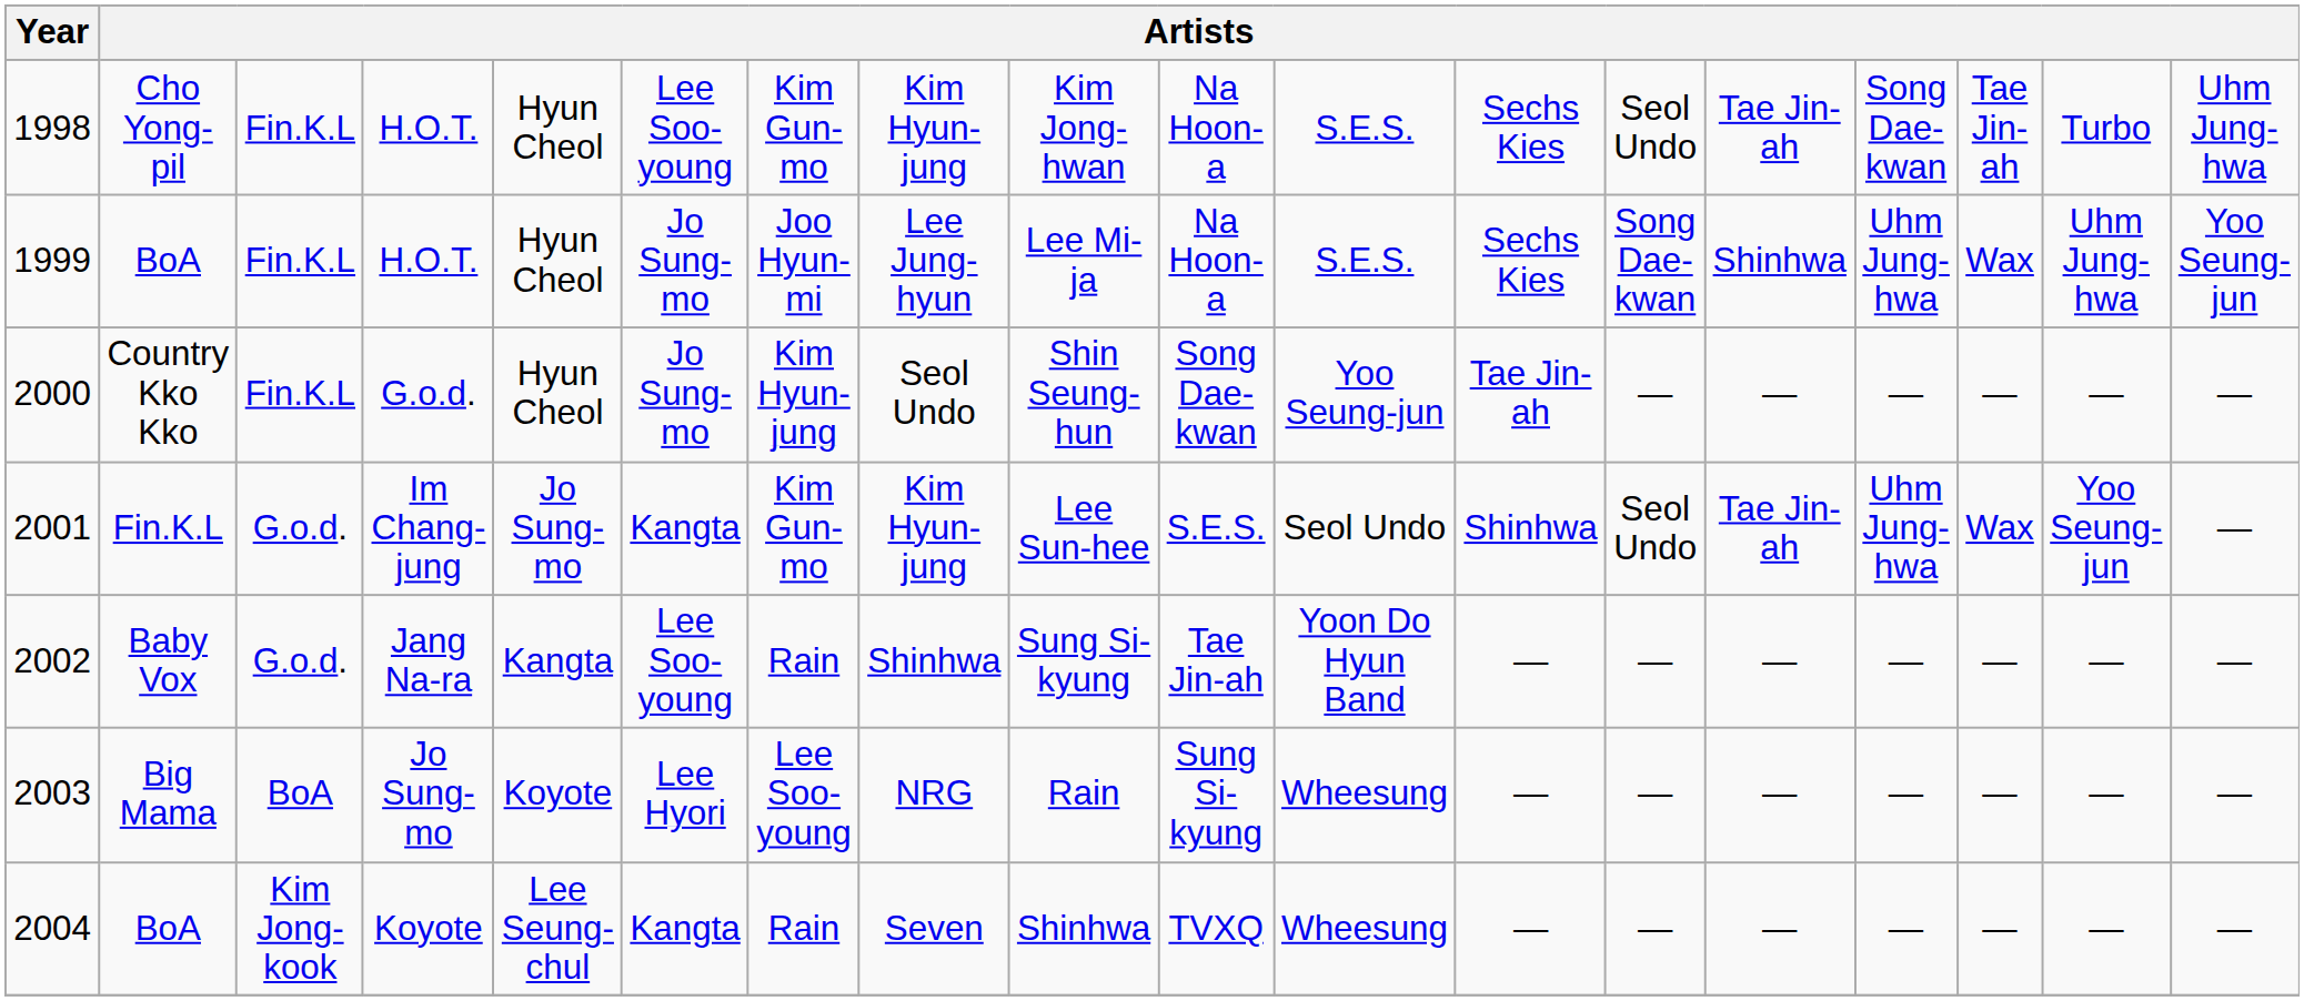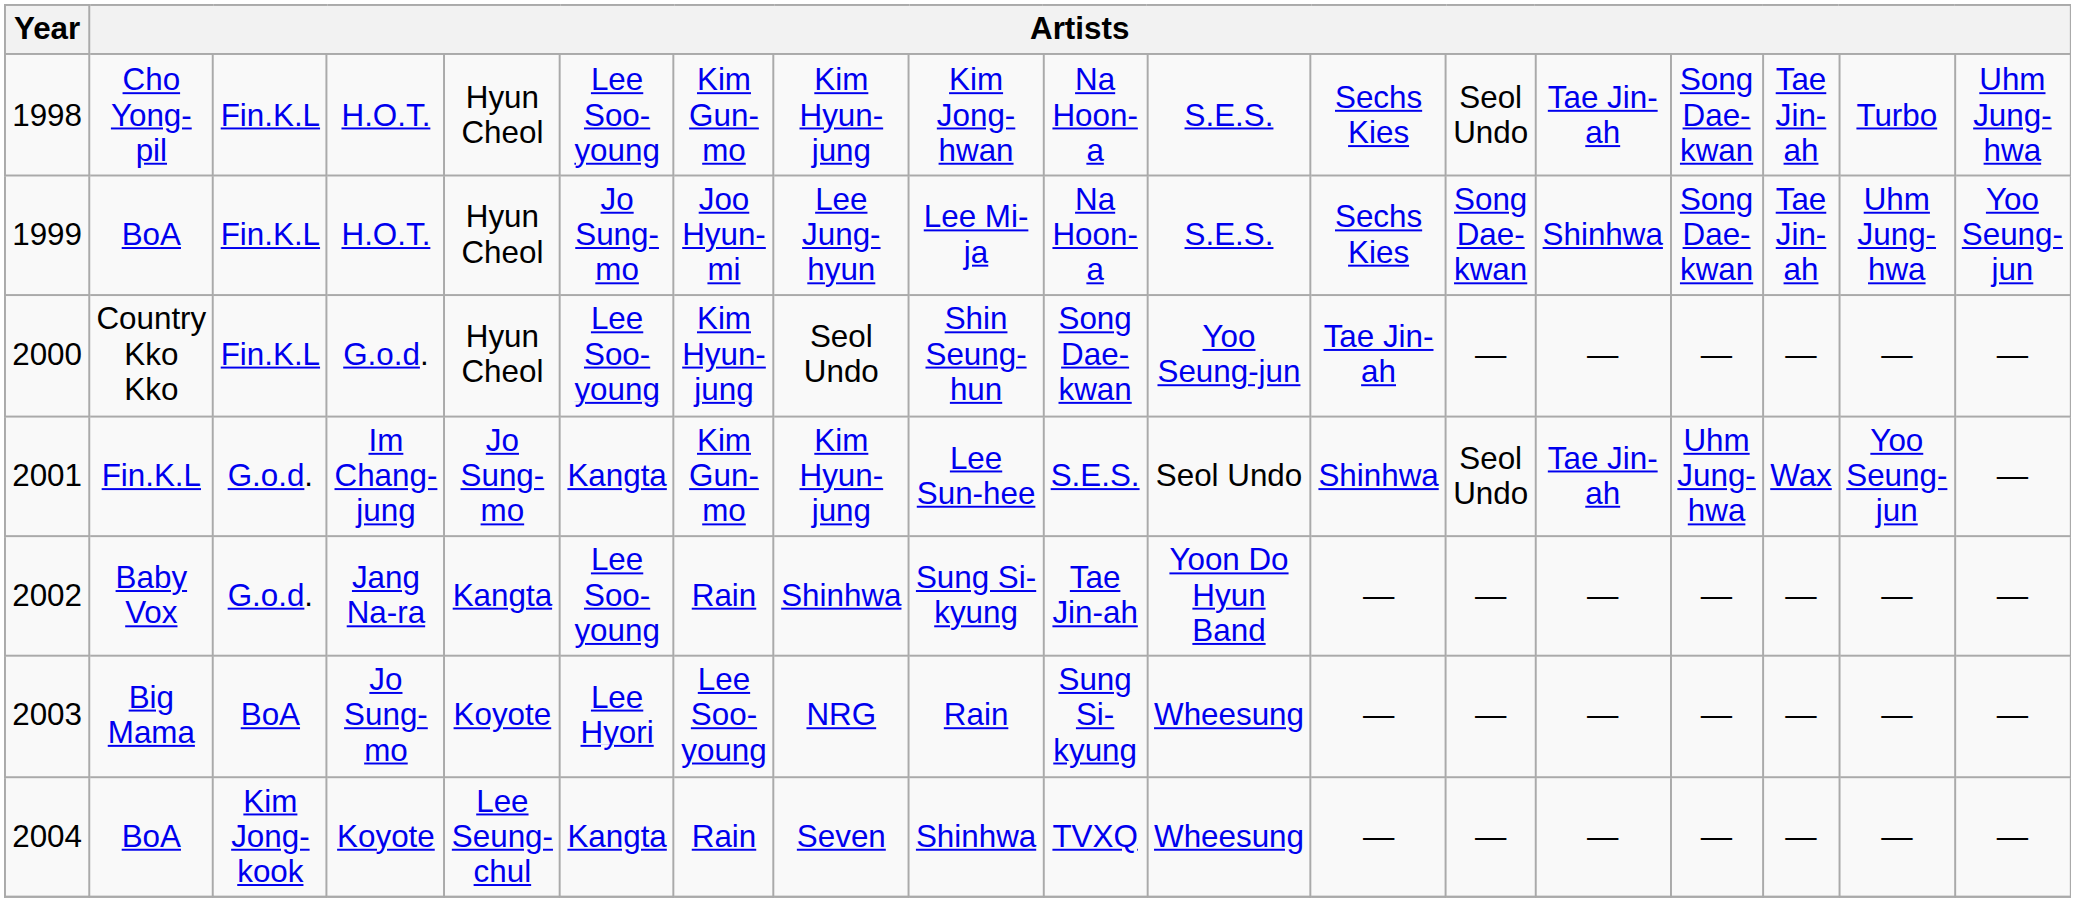1999 | column 15: Uhm Jung-hwa -> Song Dae-kwan
1999 | column 16: Wax -> Tae Jin-ah
2000 | column 6: Jo Sung-mo -> Lee Soo-young
